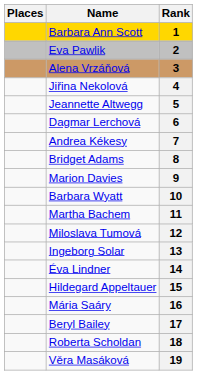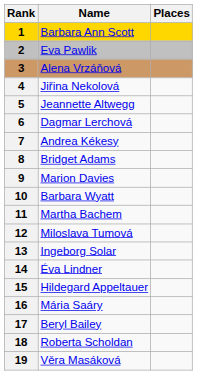columns swapped: Rank <-> Places
